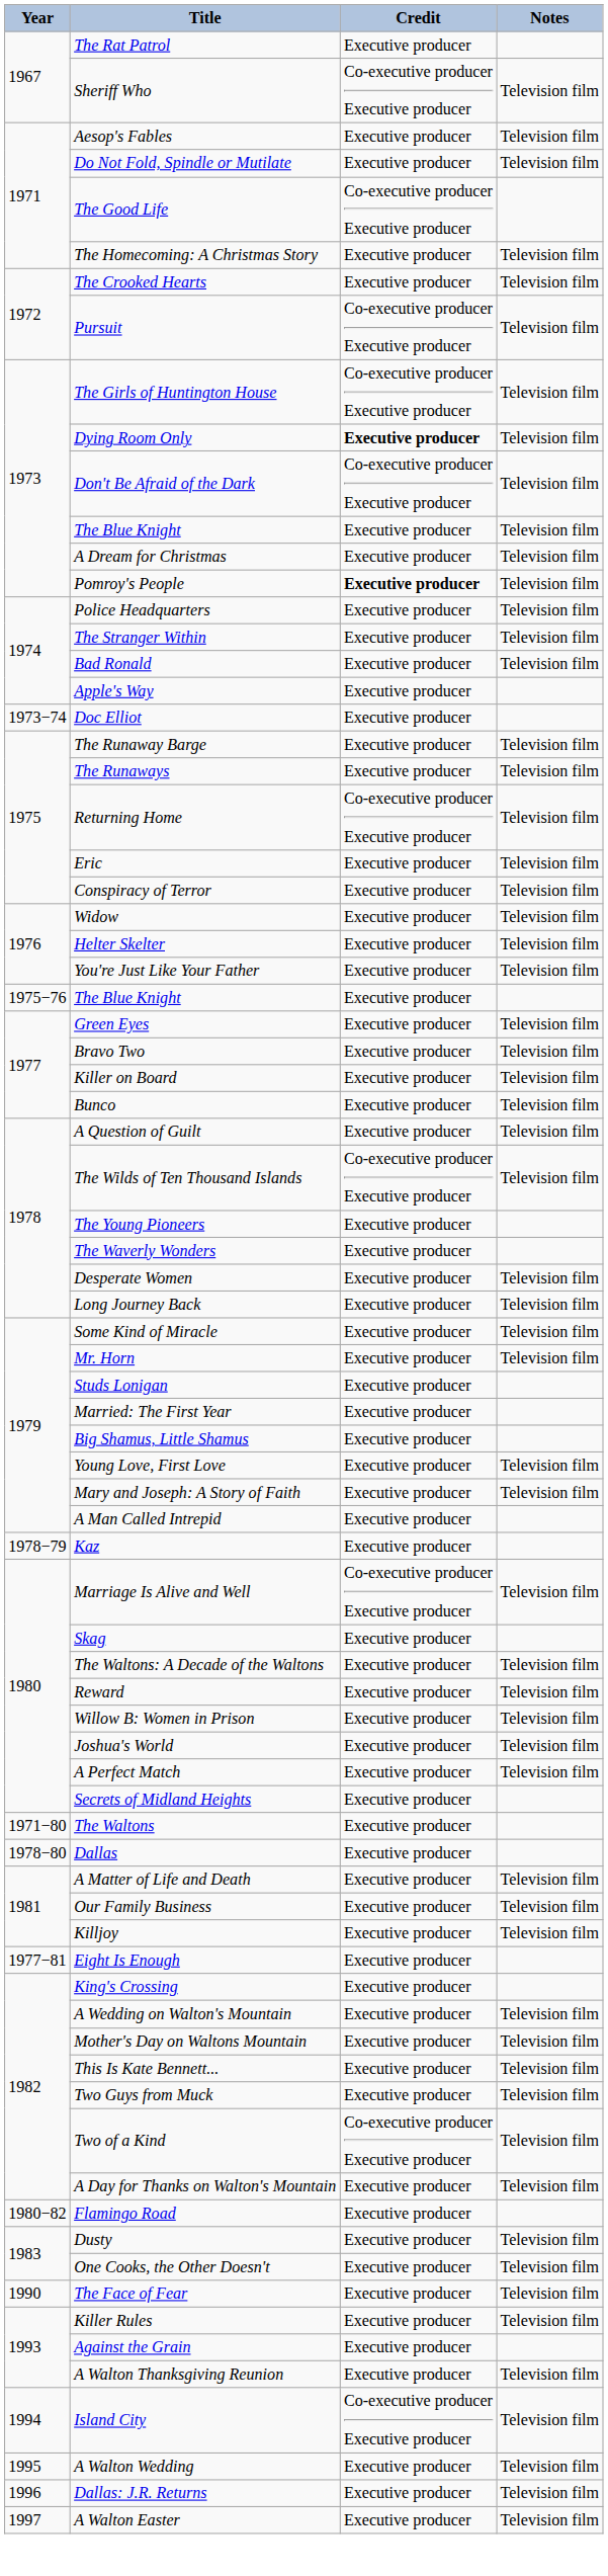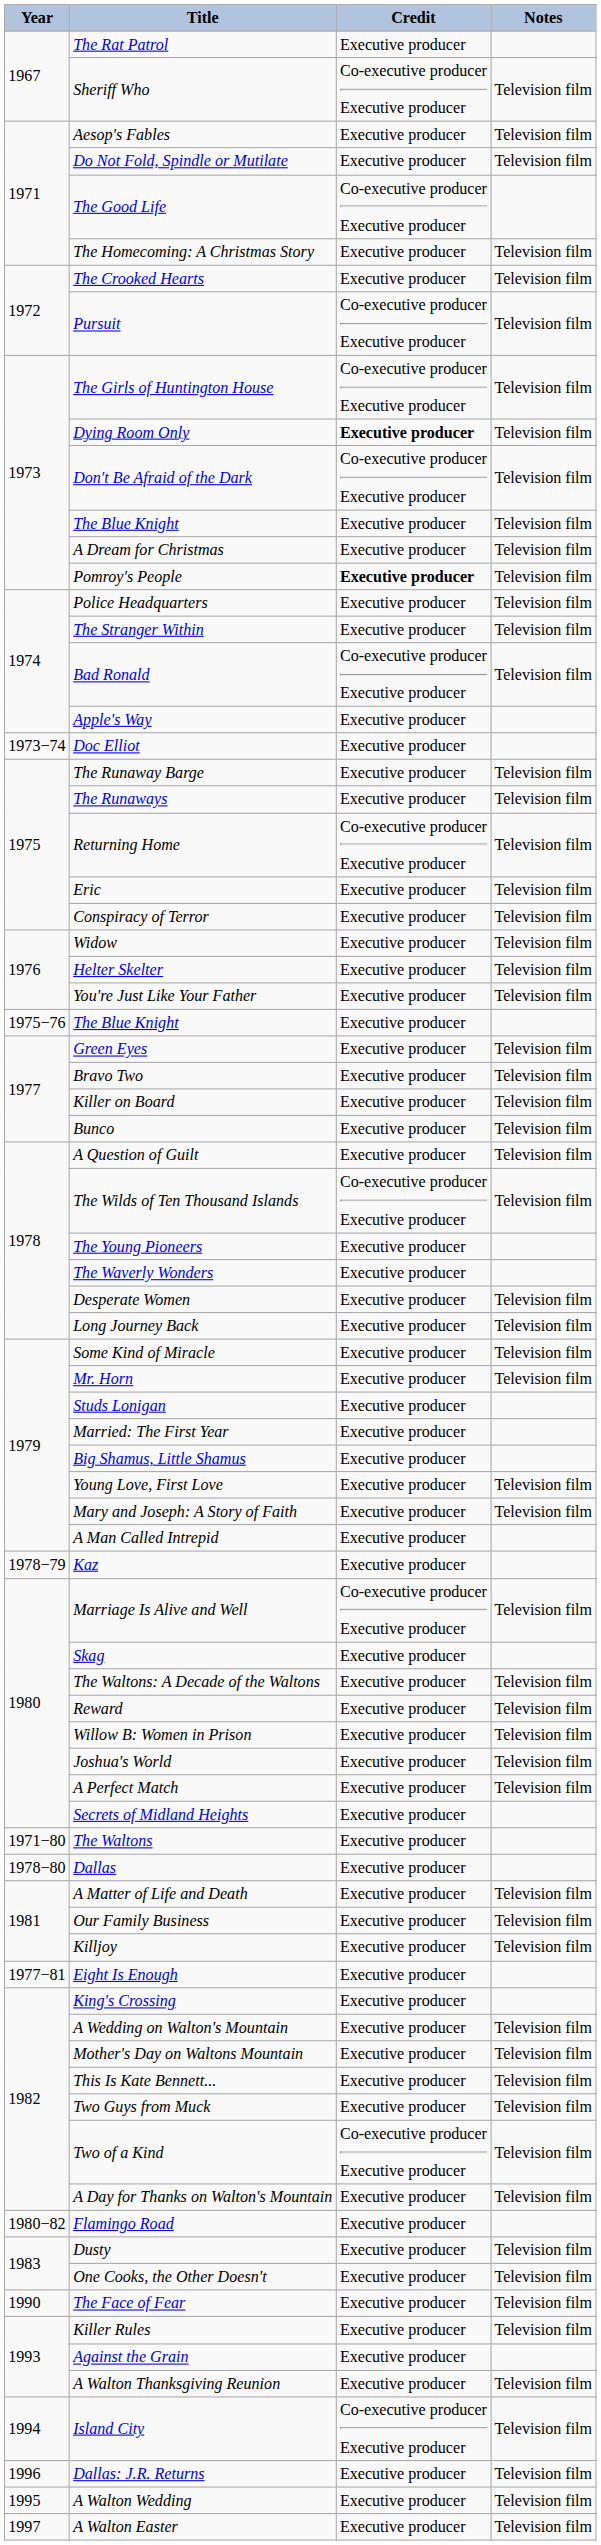Bad Ronald | Credit: Executive producer -> Co-executive producer Executive producer
rows swapped: A Walton Wedding <-> Dallas: J.R. Returns
